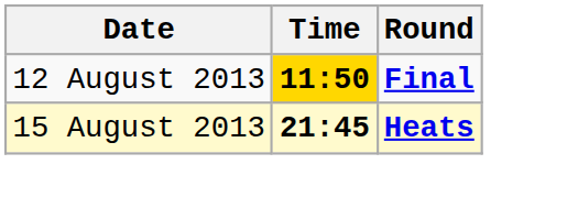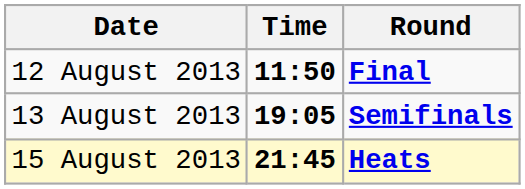12 August 2013 | Time: gold background -> no background
+ row: 13 August 2013 | 19:05 | Semifinals
